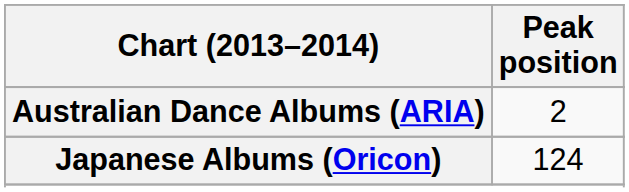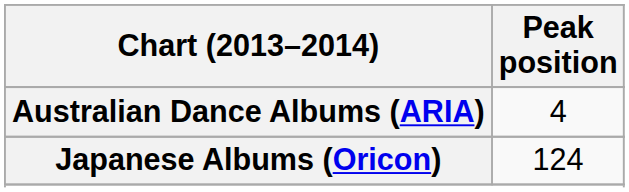Australian Dance Albums (ARIA) | Peak position: 2 -> 4
